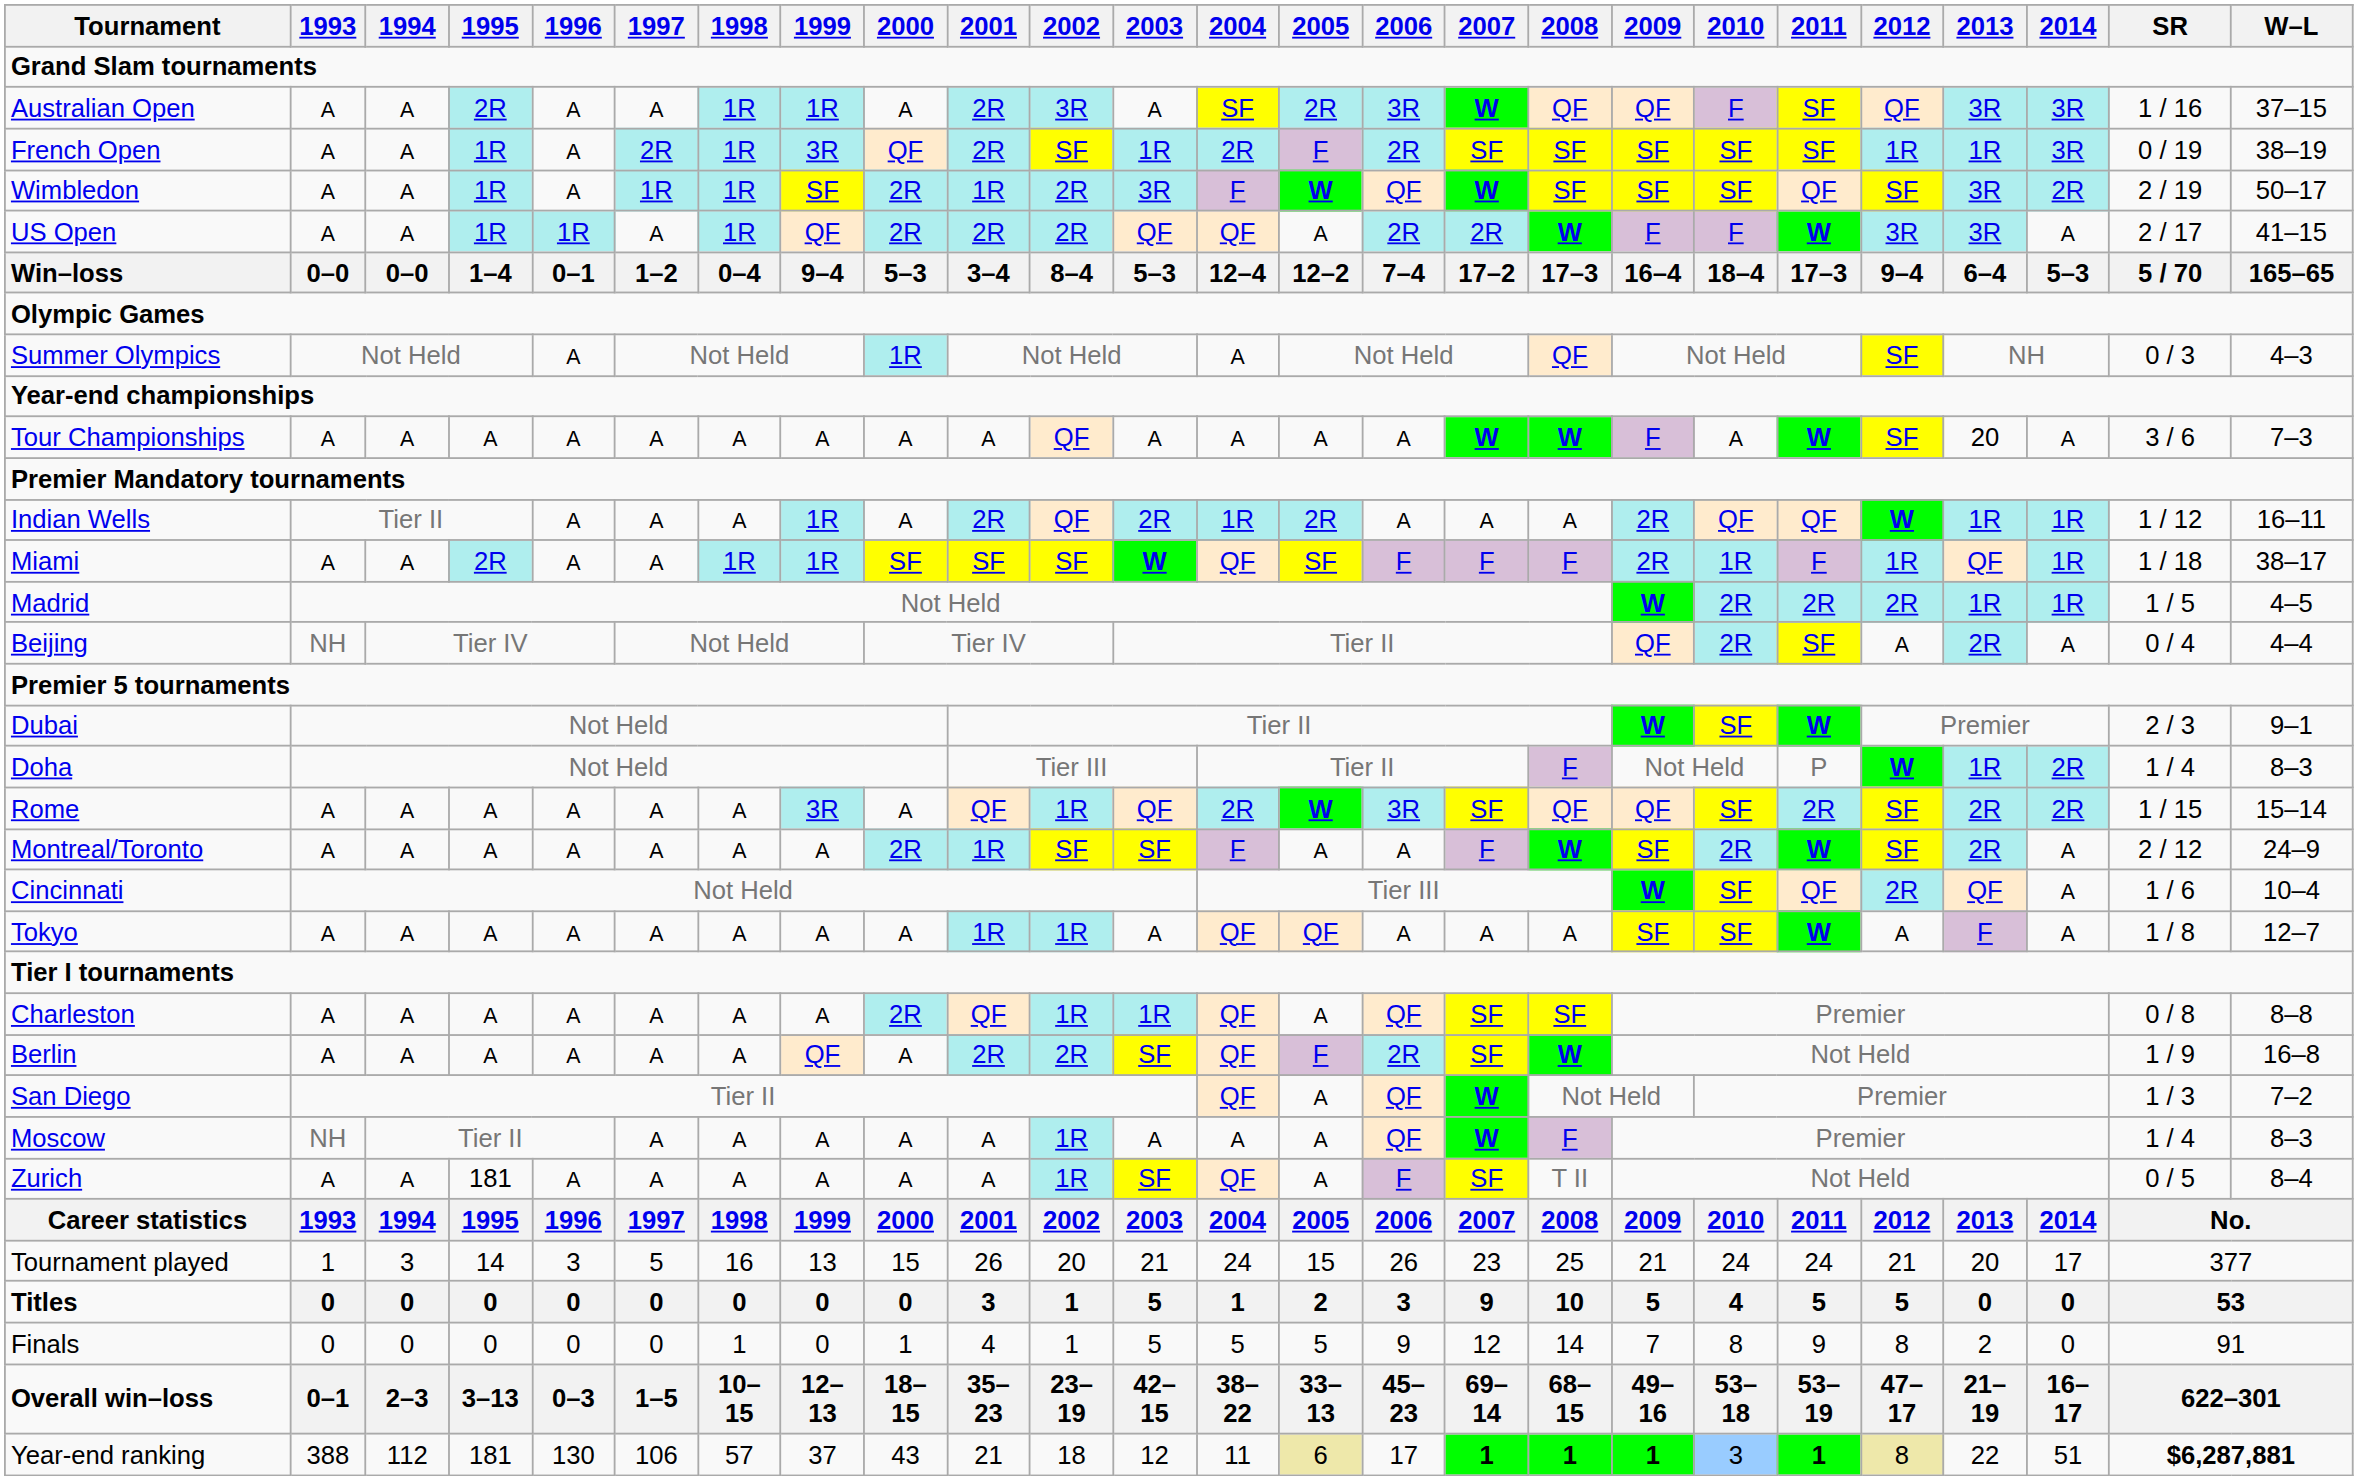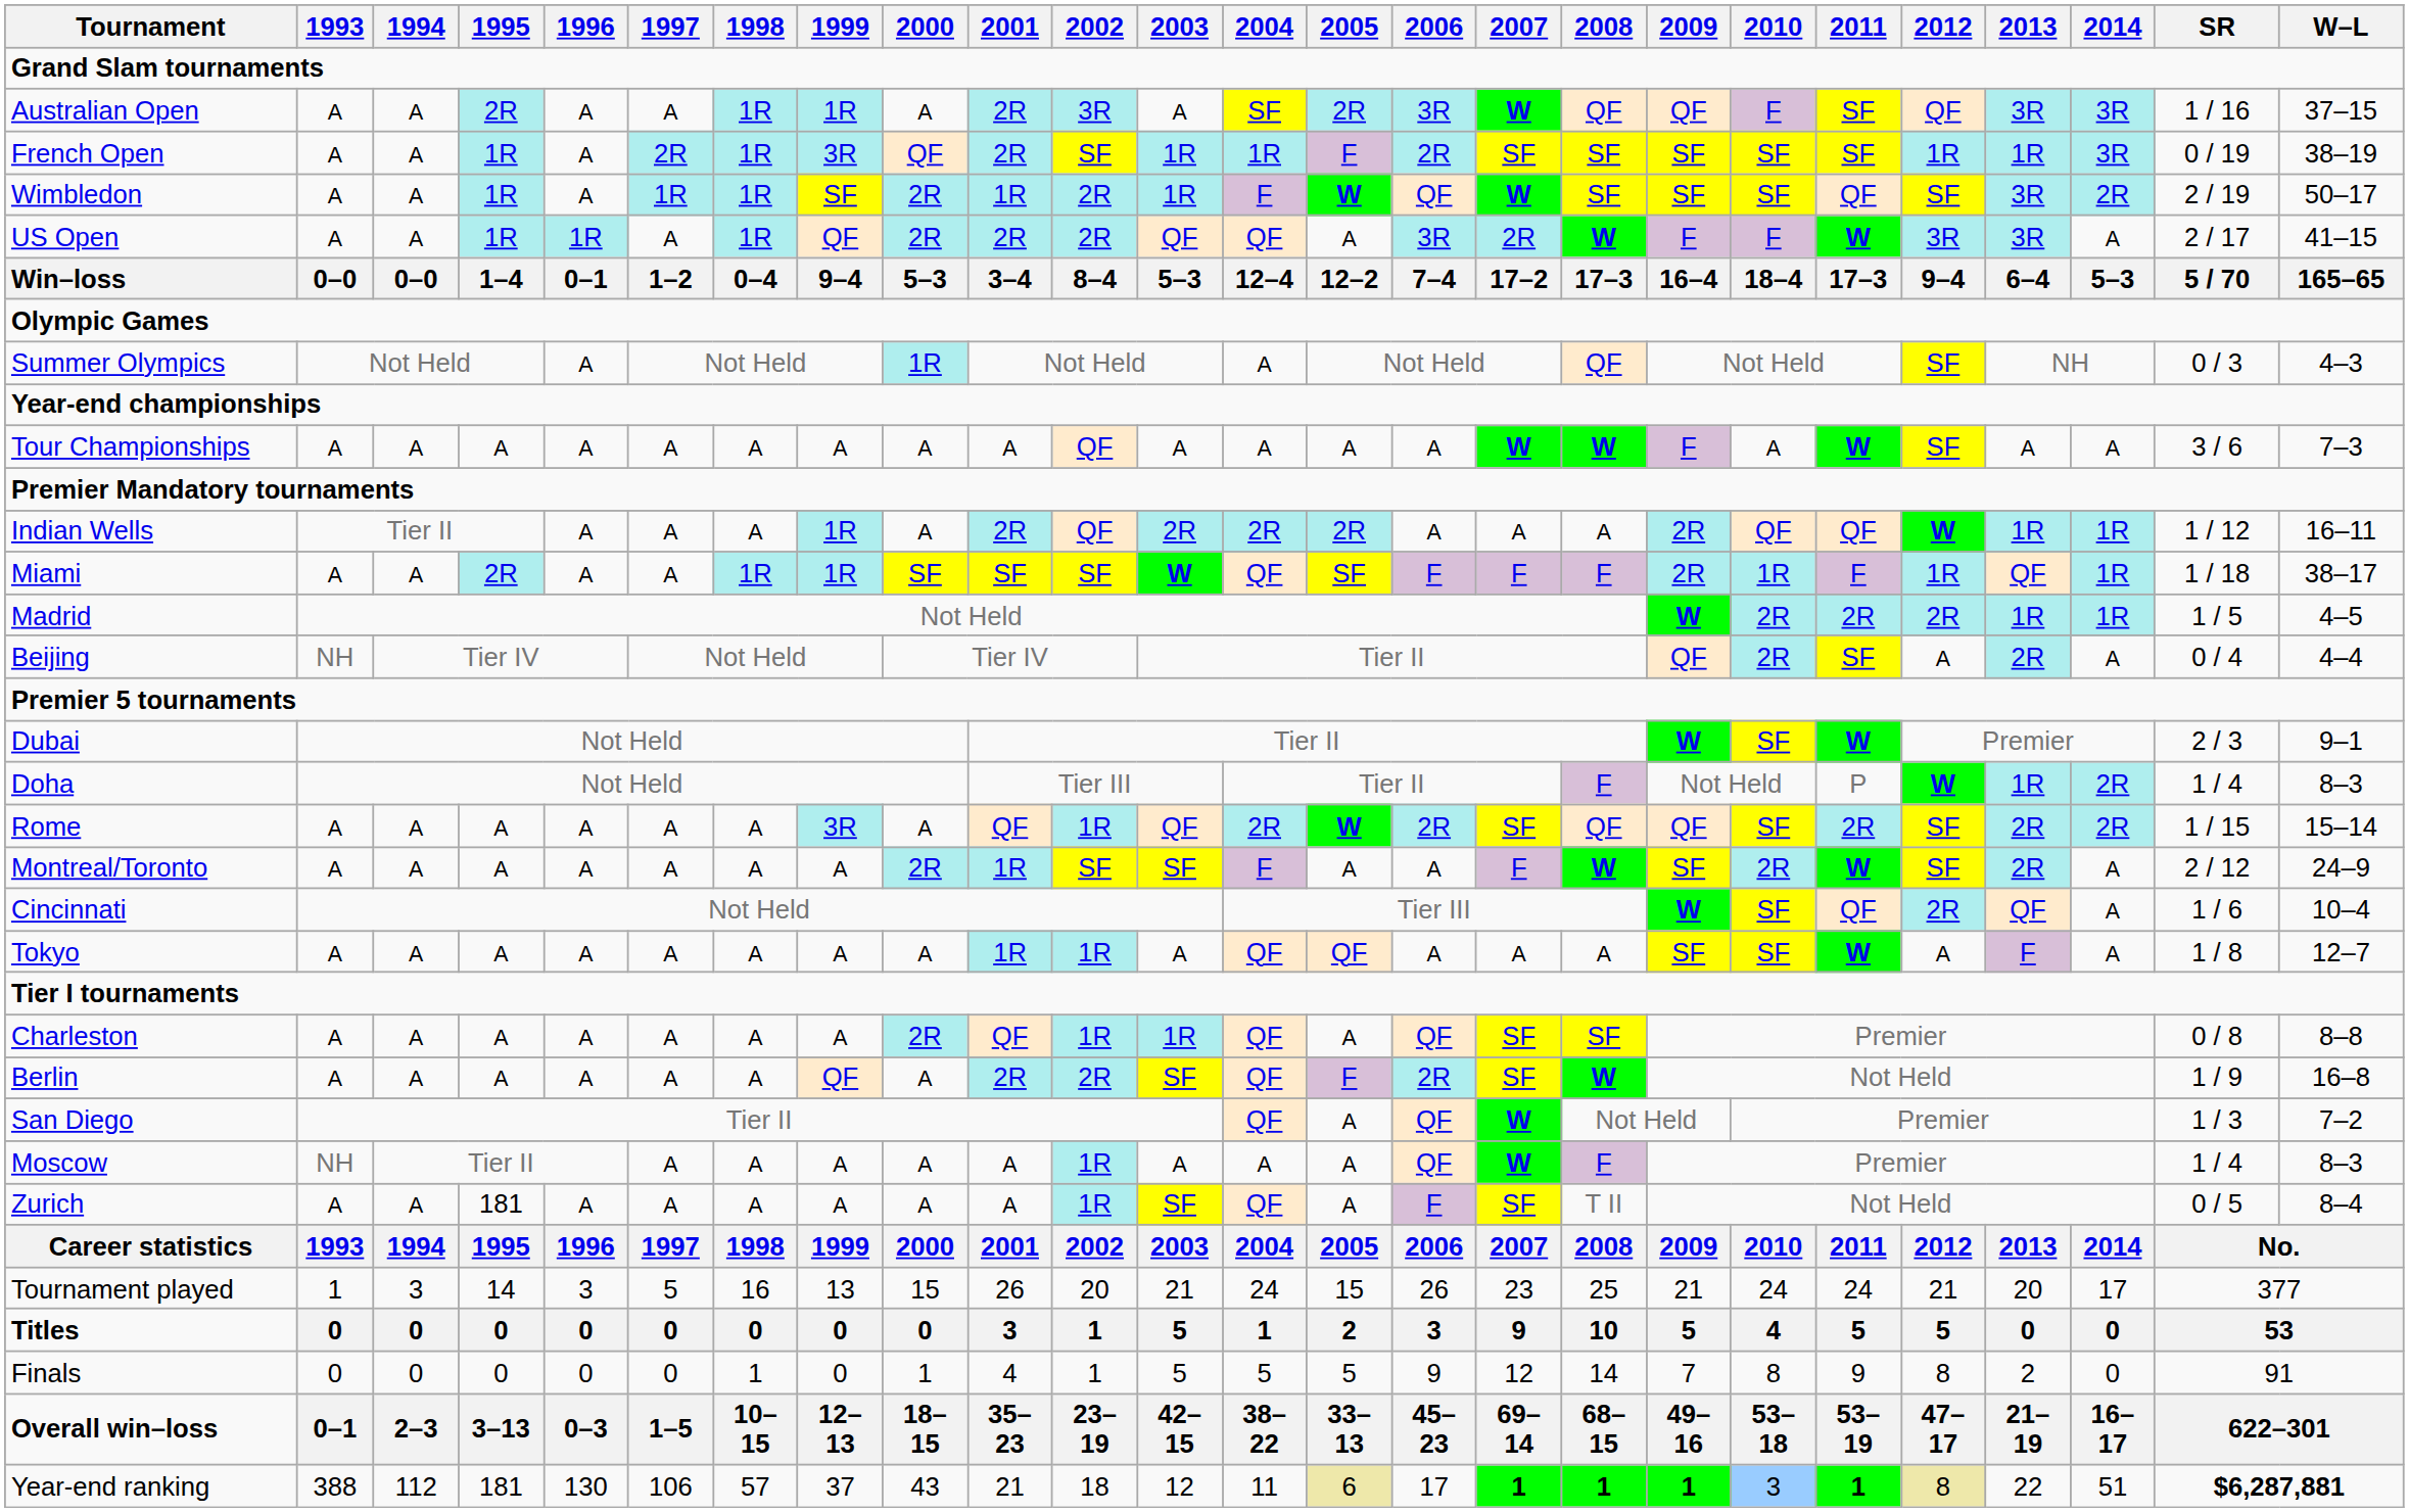French Open | 2004: 2R -> 1R
Wimbledon | 2003: 3R -> 1R
US Open | 2006: 2R -> 3R
Tour Championships | 2013: 20 -> A
Indian Wells | 2004: 1R -> 2R
Rome | 2006: 3R -> 2R
